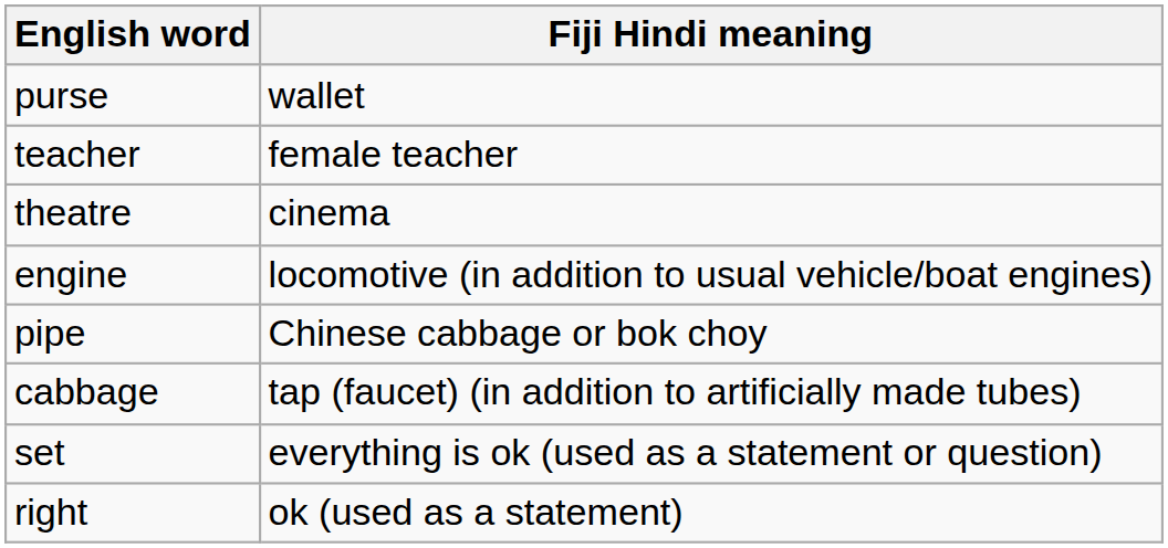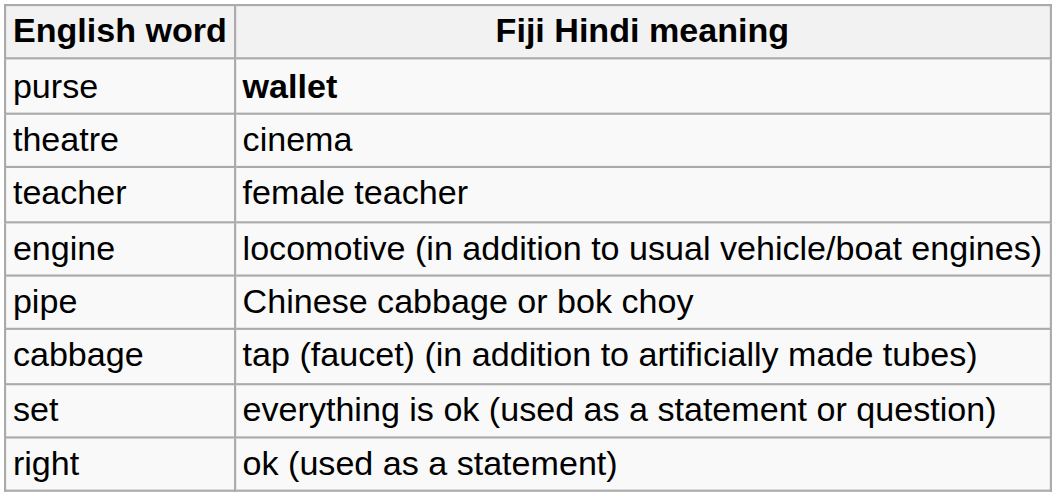purse | Fiji Hindi meaning: normal -> bold
rows swapped: theatre <-> teacher
